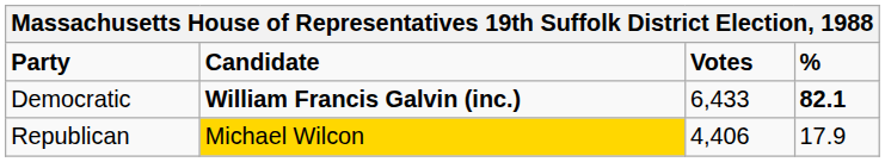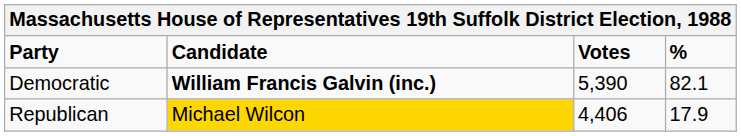Democratic | Votes: 6,433 -> 5,390
Democratic | %: bold -> normal
